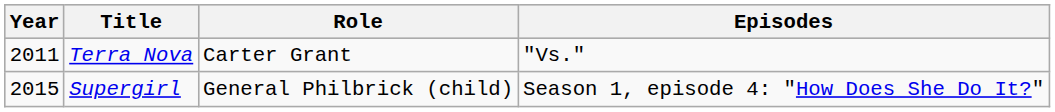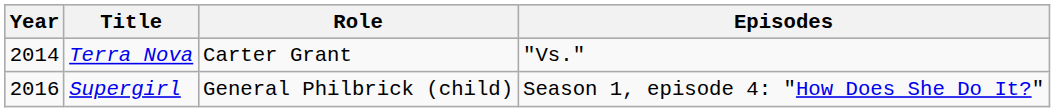Terra Nova | Year: 2011 -> 2014
Supergirl | Year: 2015 -> 2016
